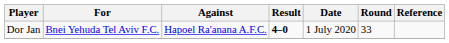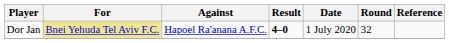Dor Jan | For: no background -> khaki background
Dor Jan | Round: 33 -> 32
